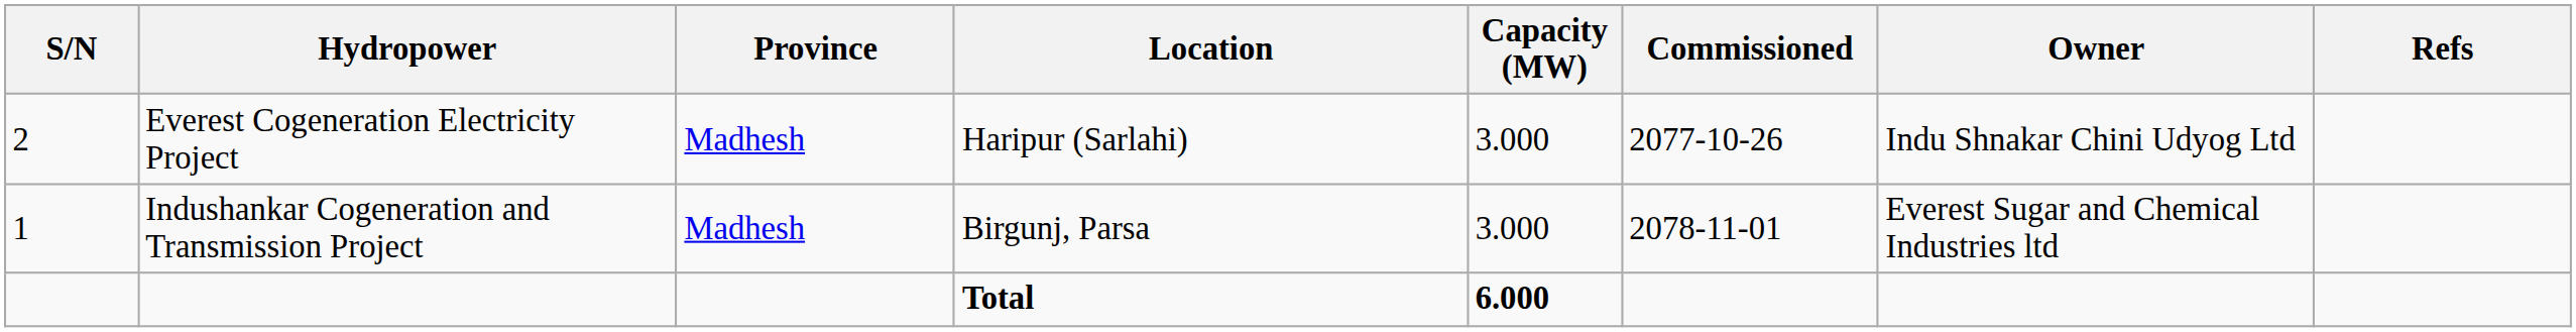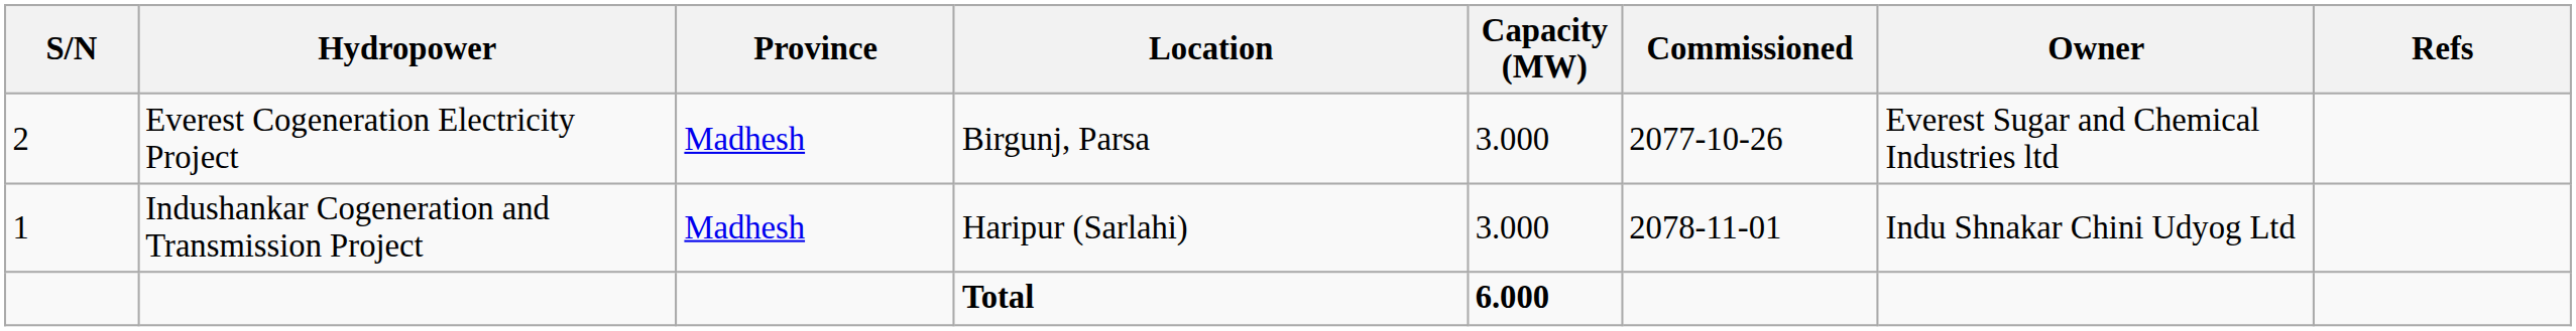Everest Cogeneration Electricity Project | Location: Haripur (Sarlahi) -> Birgunj, Parsa
Everest Cogeneration Electricity Project | Owner: Indu Shnakar Chini Udyog Ltd -> Everest Sugar and Chemical Industries ltd
Indushankar Cogeneration and Transmission Project | Location: Birgunj, Parsa -> Haripur (Sarlahi)
Indushankar Cogeneration and Transmission Project | Owner: Everest Sugar and Chemical Industries ltd -> Indu Shnakar Chini Udyog Ltd
